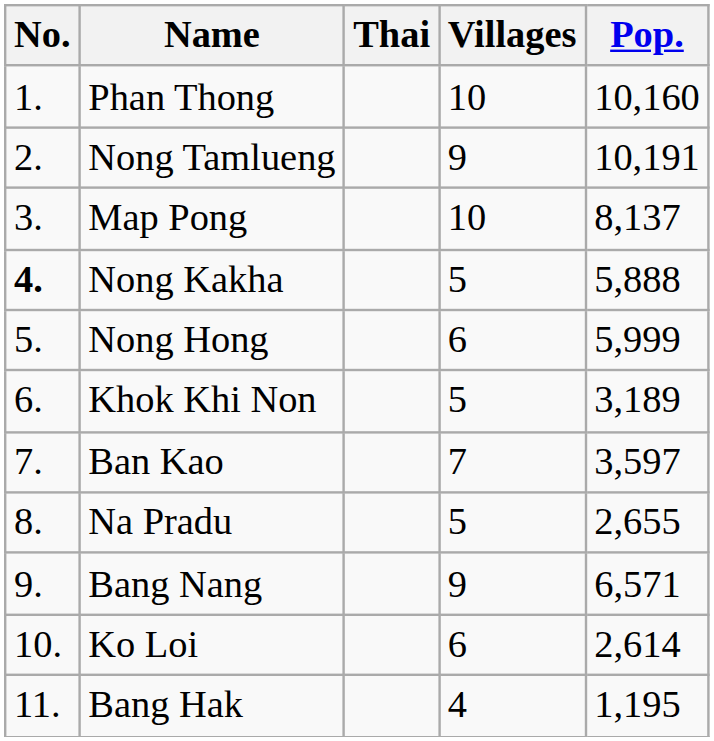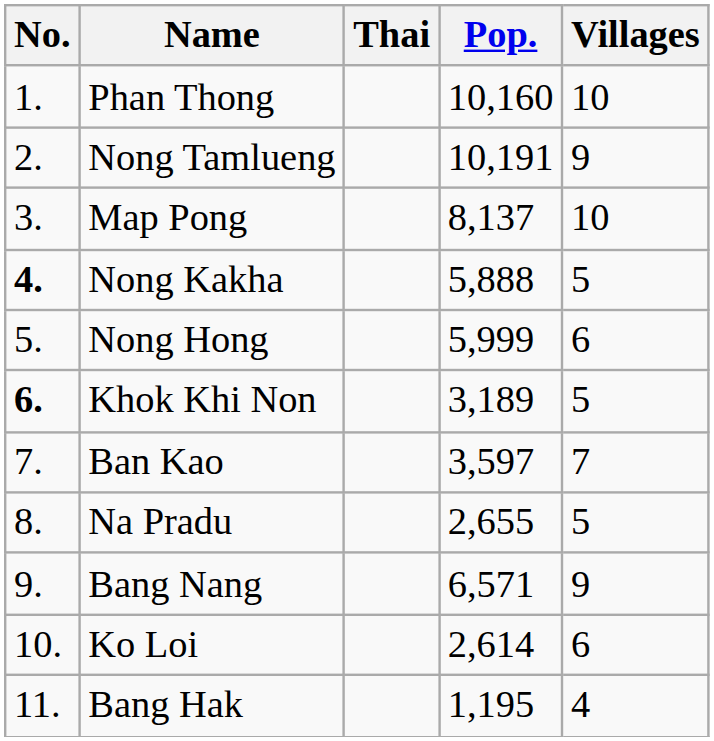columns swapped: Villages <-> Pop.
Khok Khi Non | No.: normal -> bold
